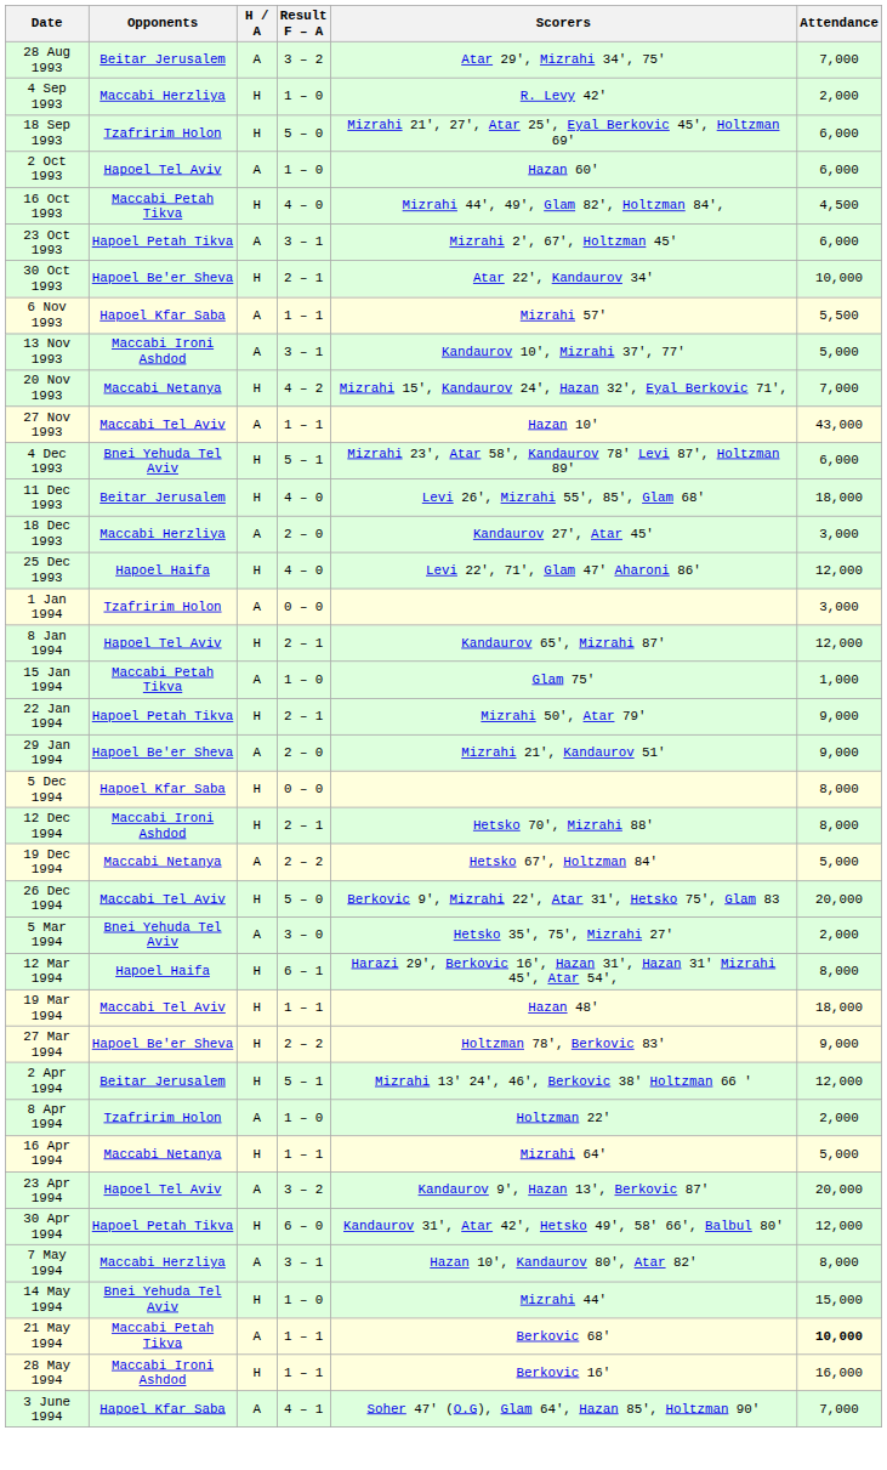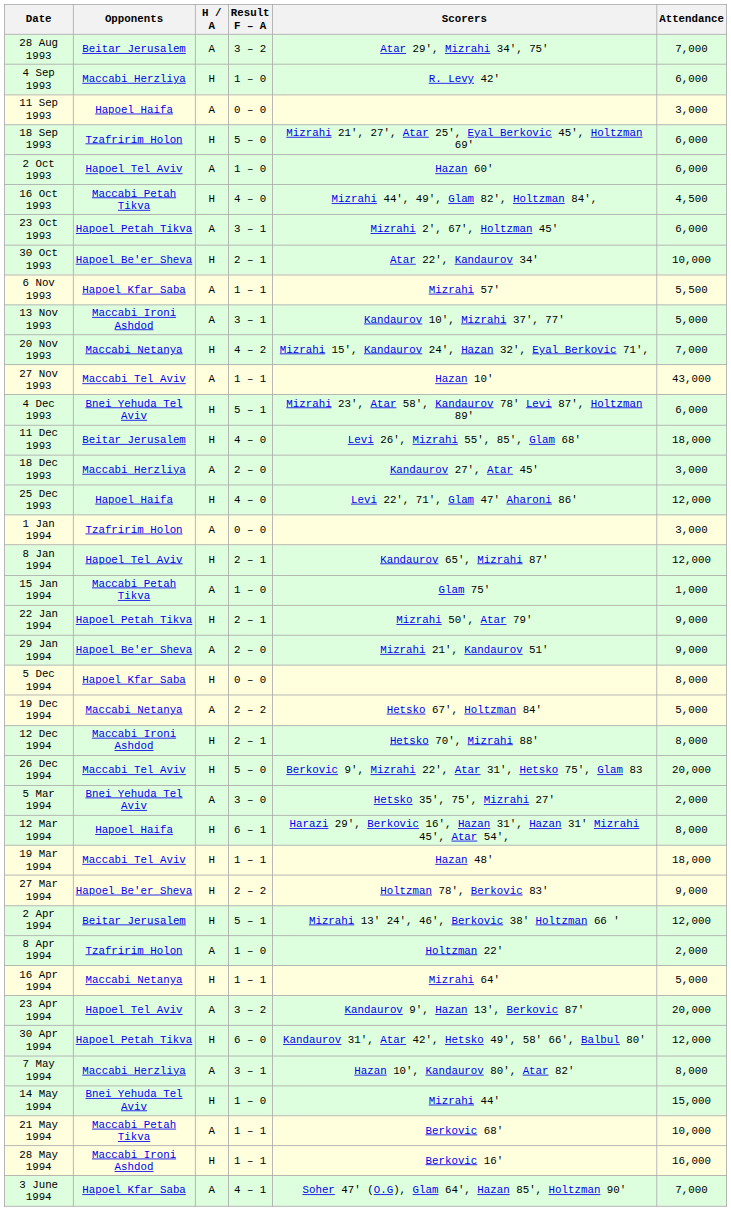4 Sep 1993 | Attendance: 2,000 -> 6,000
+ row: 11 Sep 1993 | Hapoel Haifa | A | 0 – 0 | 3,000
rows swapped: 12 Dec 1994 <-> 19 Dec 1994
21 May 1994 | Attendance: bold -> normal
